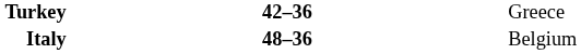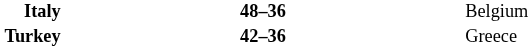rows swapped: Italy <-> Turkey
